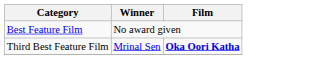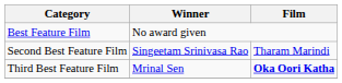+ row: Second Best Feature Film | Singeetam Srinivasa Rao | Tharam Marindi
